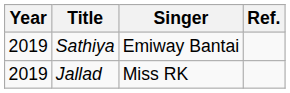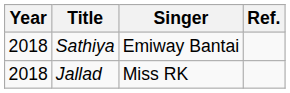Sathiya | Year: 2019 -> 2018
Jallad | Year: 2019 -> 2018
